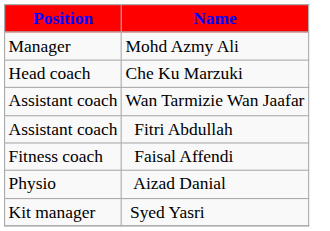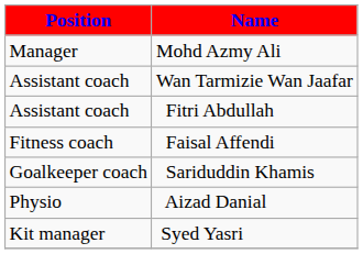- row: Head coach | Che Ku Marzuki
+ row: Goalkeeper coach | Sariduddin Khamis
